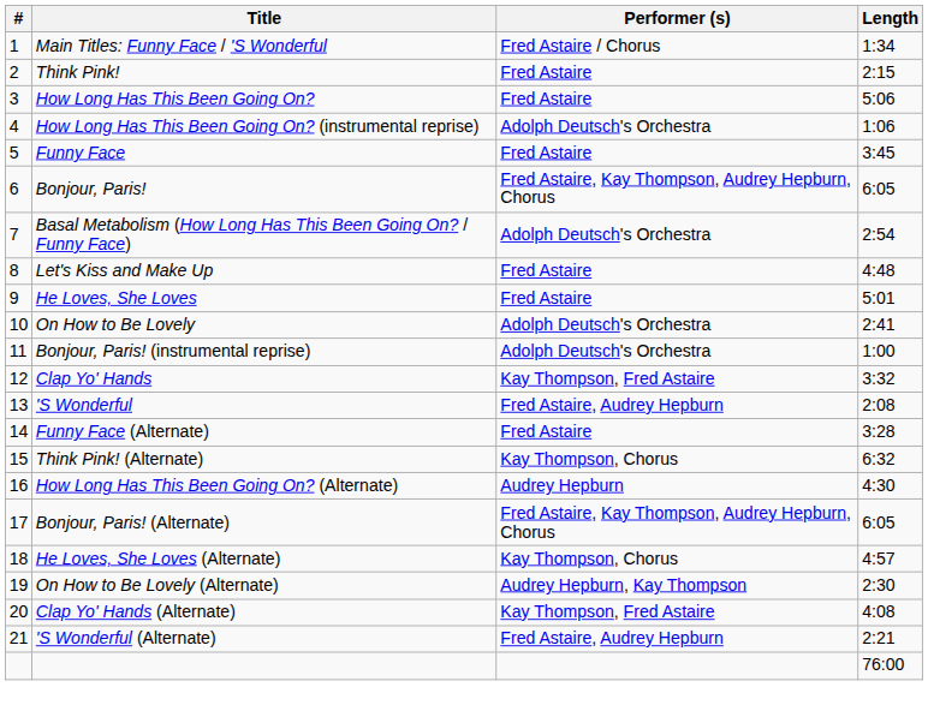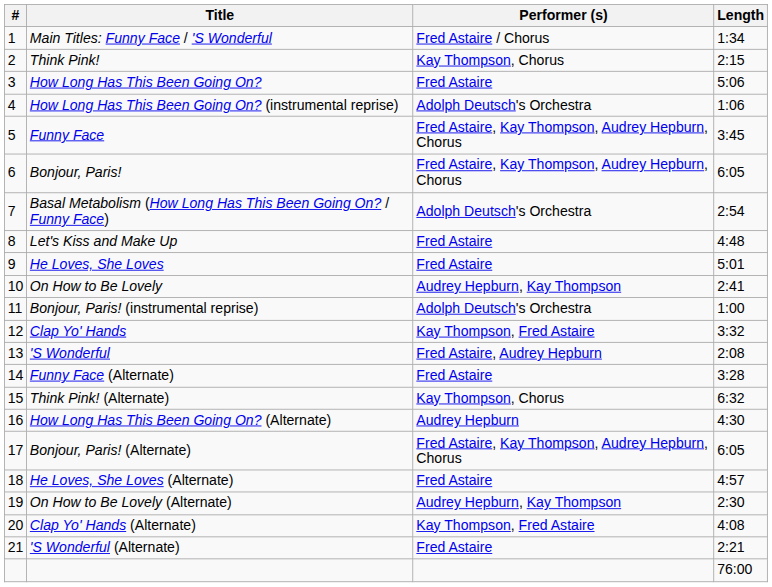Think Pink! | Performer (s): Fred Astaire -> Kay Thompson, Chorus
Funny Face | Performer (s): Fred Astaire -> Fred Astaire, Kay Thompson, Audrey Hepburn, Chorus
On How to Be Lovely | Performer (s): Adolph Deutsch's Orchestra -> Audrey Hepburn, Kay Thompson
He Loves, She Loves (Alternate) | Performer (s): Kay Thompson, Chorus -> Fred Astaire
'S Wonderful (Alternate) | Performer (s): Fred Astaire, Audrey Hepburn -> Fred Astaire
